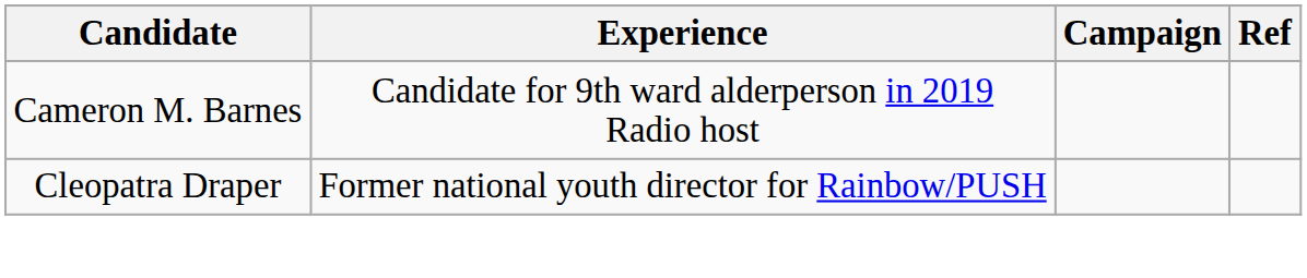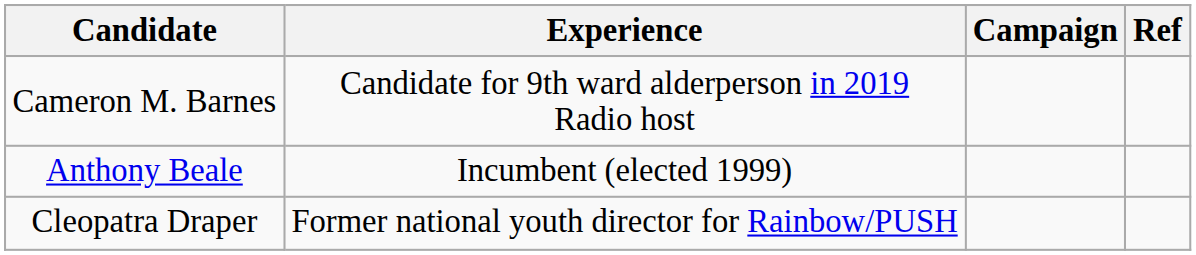+ row: Anthony Beale | Incumbent (elected 1999)
